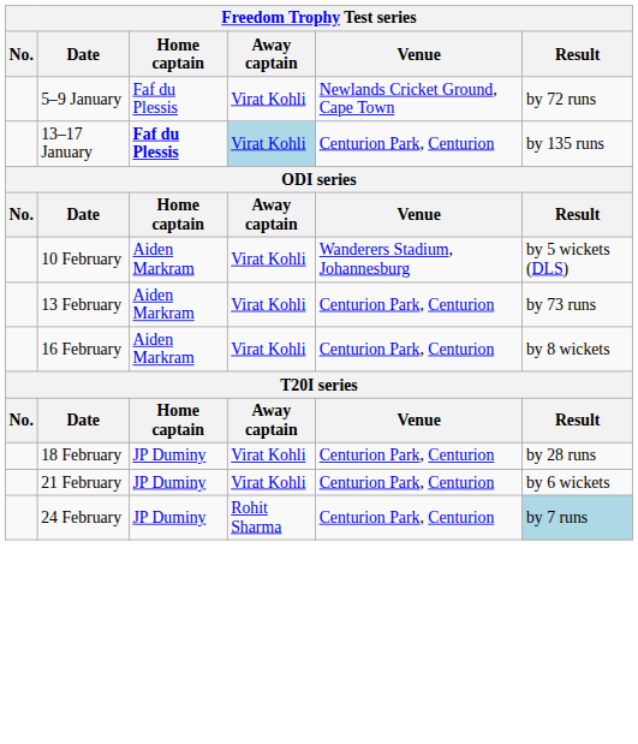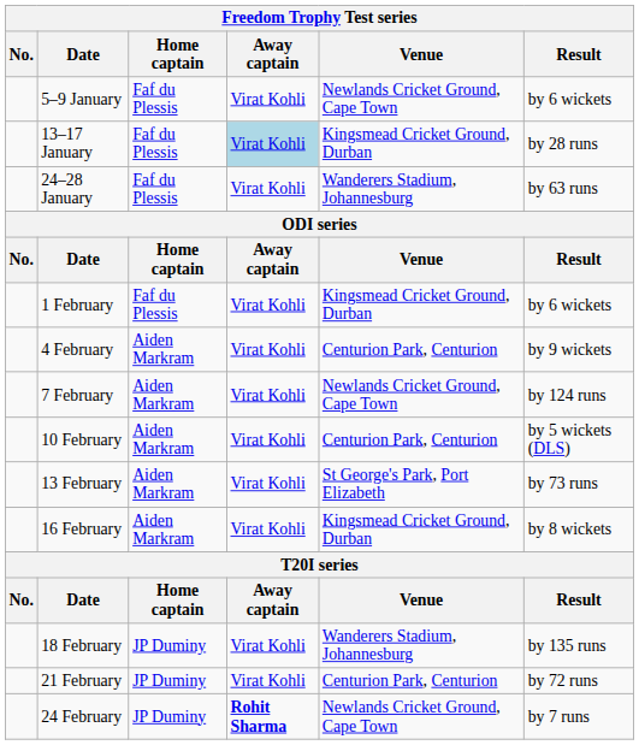5–9 January | Result: by 72 runs -> by 6 wickets
13–17 January | Home captain: bold -> normal
13–17 January | Venue: Centurion Park, Centurion -> Kingsmead Cricket Ground, Durban
13–17 January | Result: by 135 runs -> by 28 runs
+ row: 24–28 January | Faf du Plessis | Virat Kohli | Wanderers Stadium, Johannesburg | by 63 runs
+ row: 1 February | Faf du Plessis | Virat Kohli | Kingsmead Cricket Ground, Durban | by 6 wickets
+ row: 4 February | Aiden Markram | Virat Kohli | Centurion Park, Centurion | by 9 wickets
+ row: 7 February | Aiden Markram | Virat Kohli | Newlands Cricket Ground, Cape Town | by 124 runs
10 February | Venue: Wanderers Stadium, Johannesburg -> Centurion Park, Centurion
13 February | Venue: Centurion Park, Centurion -> St George's Park, Port Elizabeth
16 February | Venue: Centurion Park, Centurion -> Kingsmead Cricket Ground, Durban
18 February | Venue: Centurion Park, Centurion -> Wanderers Stadium, Johannesburg
18 February | Result: by 28 runs -> by 135 runs
21 February | Result: by 6 wickets -> by 72 runs
24 February | Away captain: normal -> bold
24 February | Venue: Centurion Park, Centurion -> Newlands Cricket Ground, Cape Town
24 February | Result: lightblue background -> no background
